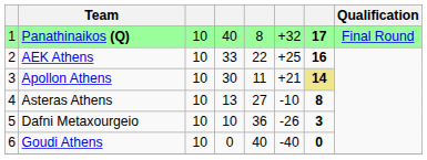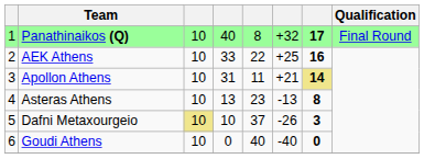Apollon Athens | column 4: 30 -> 31
Asteras Athens | column 5: 27 -> 23
Asteras Athens | column 6: -10 -> -13
Dafni Metaxourgeio | column 3: no background -> khaki background
Dafni Metaxourgeio | column 5: 36 -> 37
